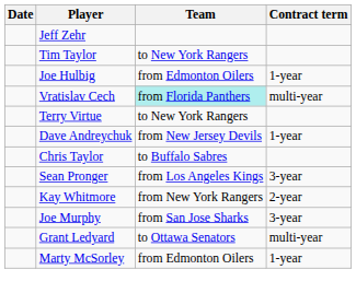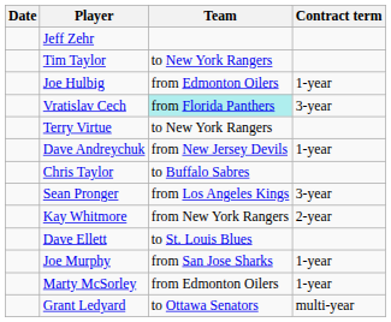Vratislav Cech | Contract term: multi-year -> 3-year
+ row: Dave Ellett | to St. Louis Blues
Joe Murphy | Contract term: 3-year -> 1-year
rows swapped: Grant Ledyard <-> Marty McSorley
